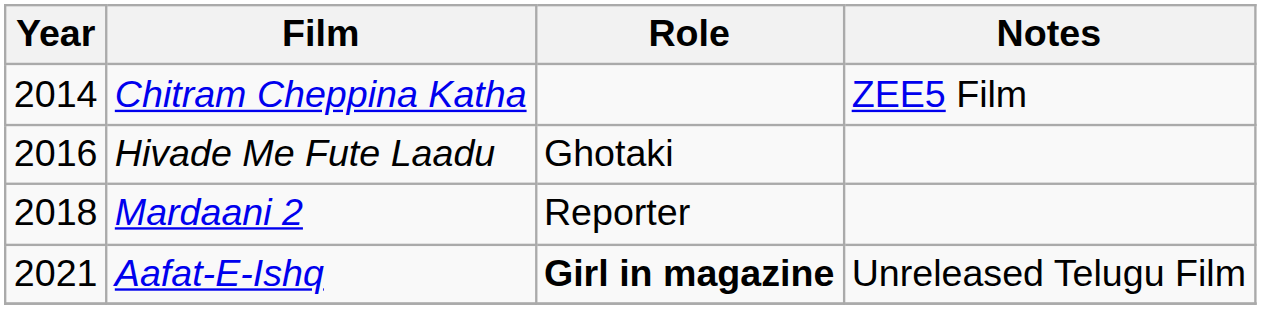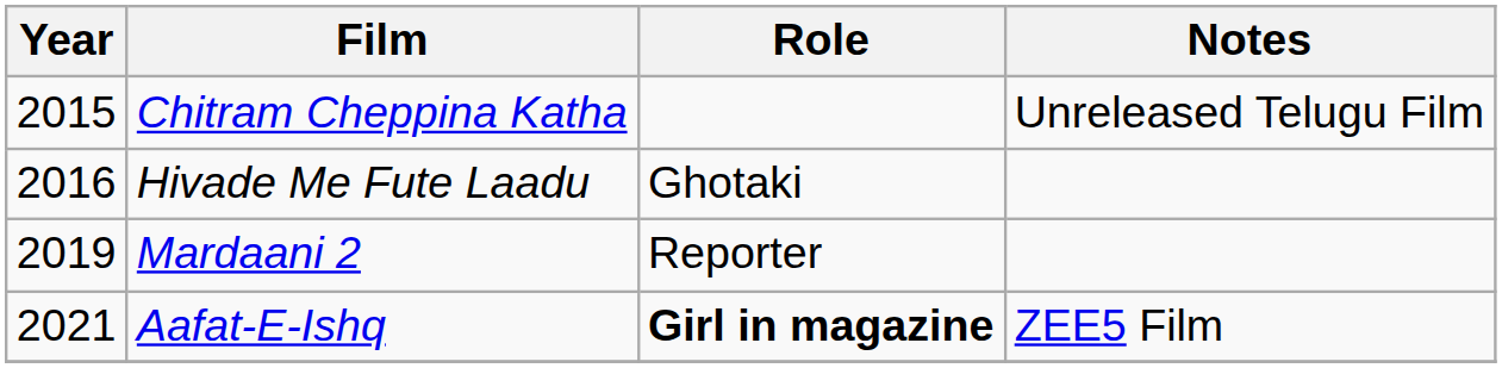Chitram Cheppina Katha | Year: 2014 -> 2015
Chitram Cheppina Katha | Notes: ZEE5 Film -> Unreleased Telugu Film
Mardaani 2 | Year: 2018 -> 2019
Aafat-E-Ishq | Notes: Unreleased Telugu Film -> ZEE5 Film
